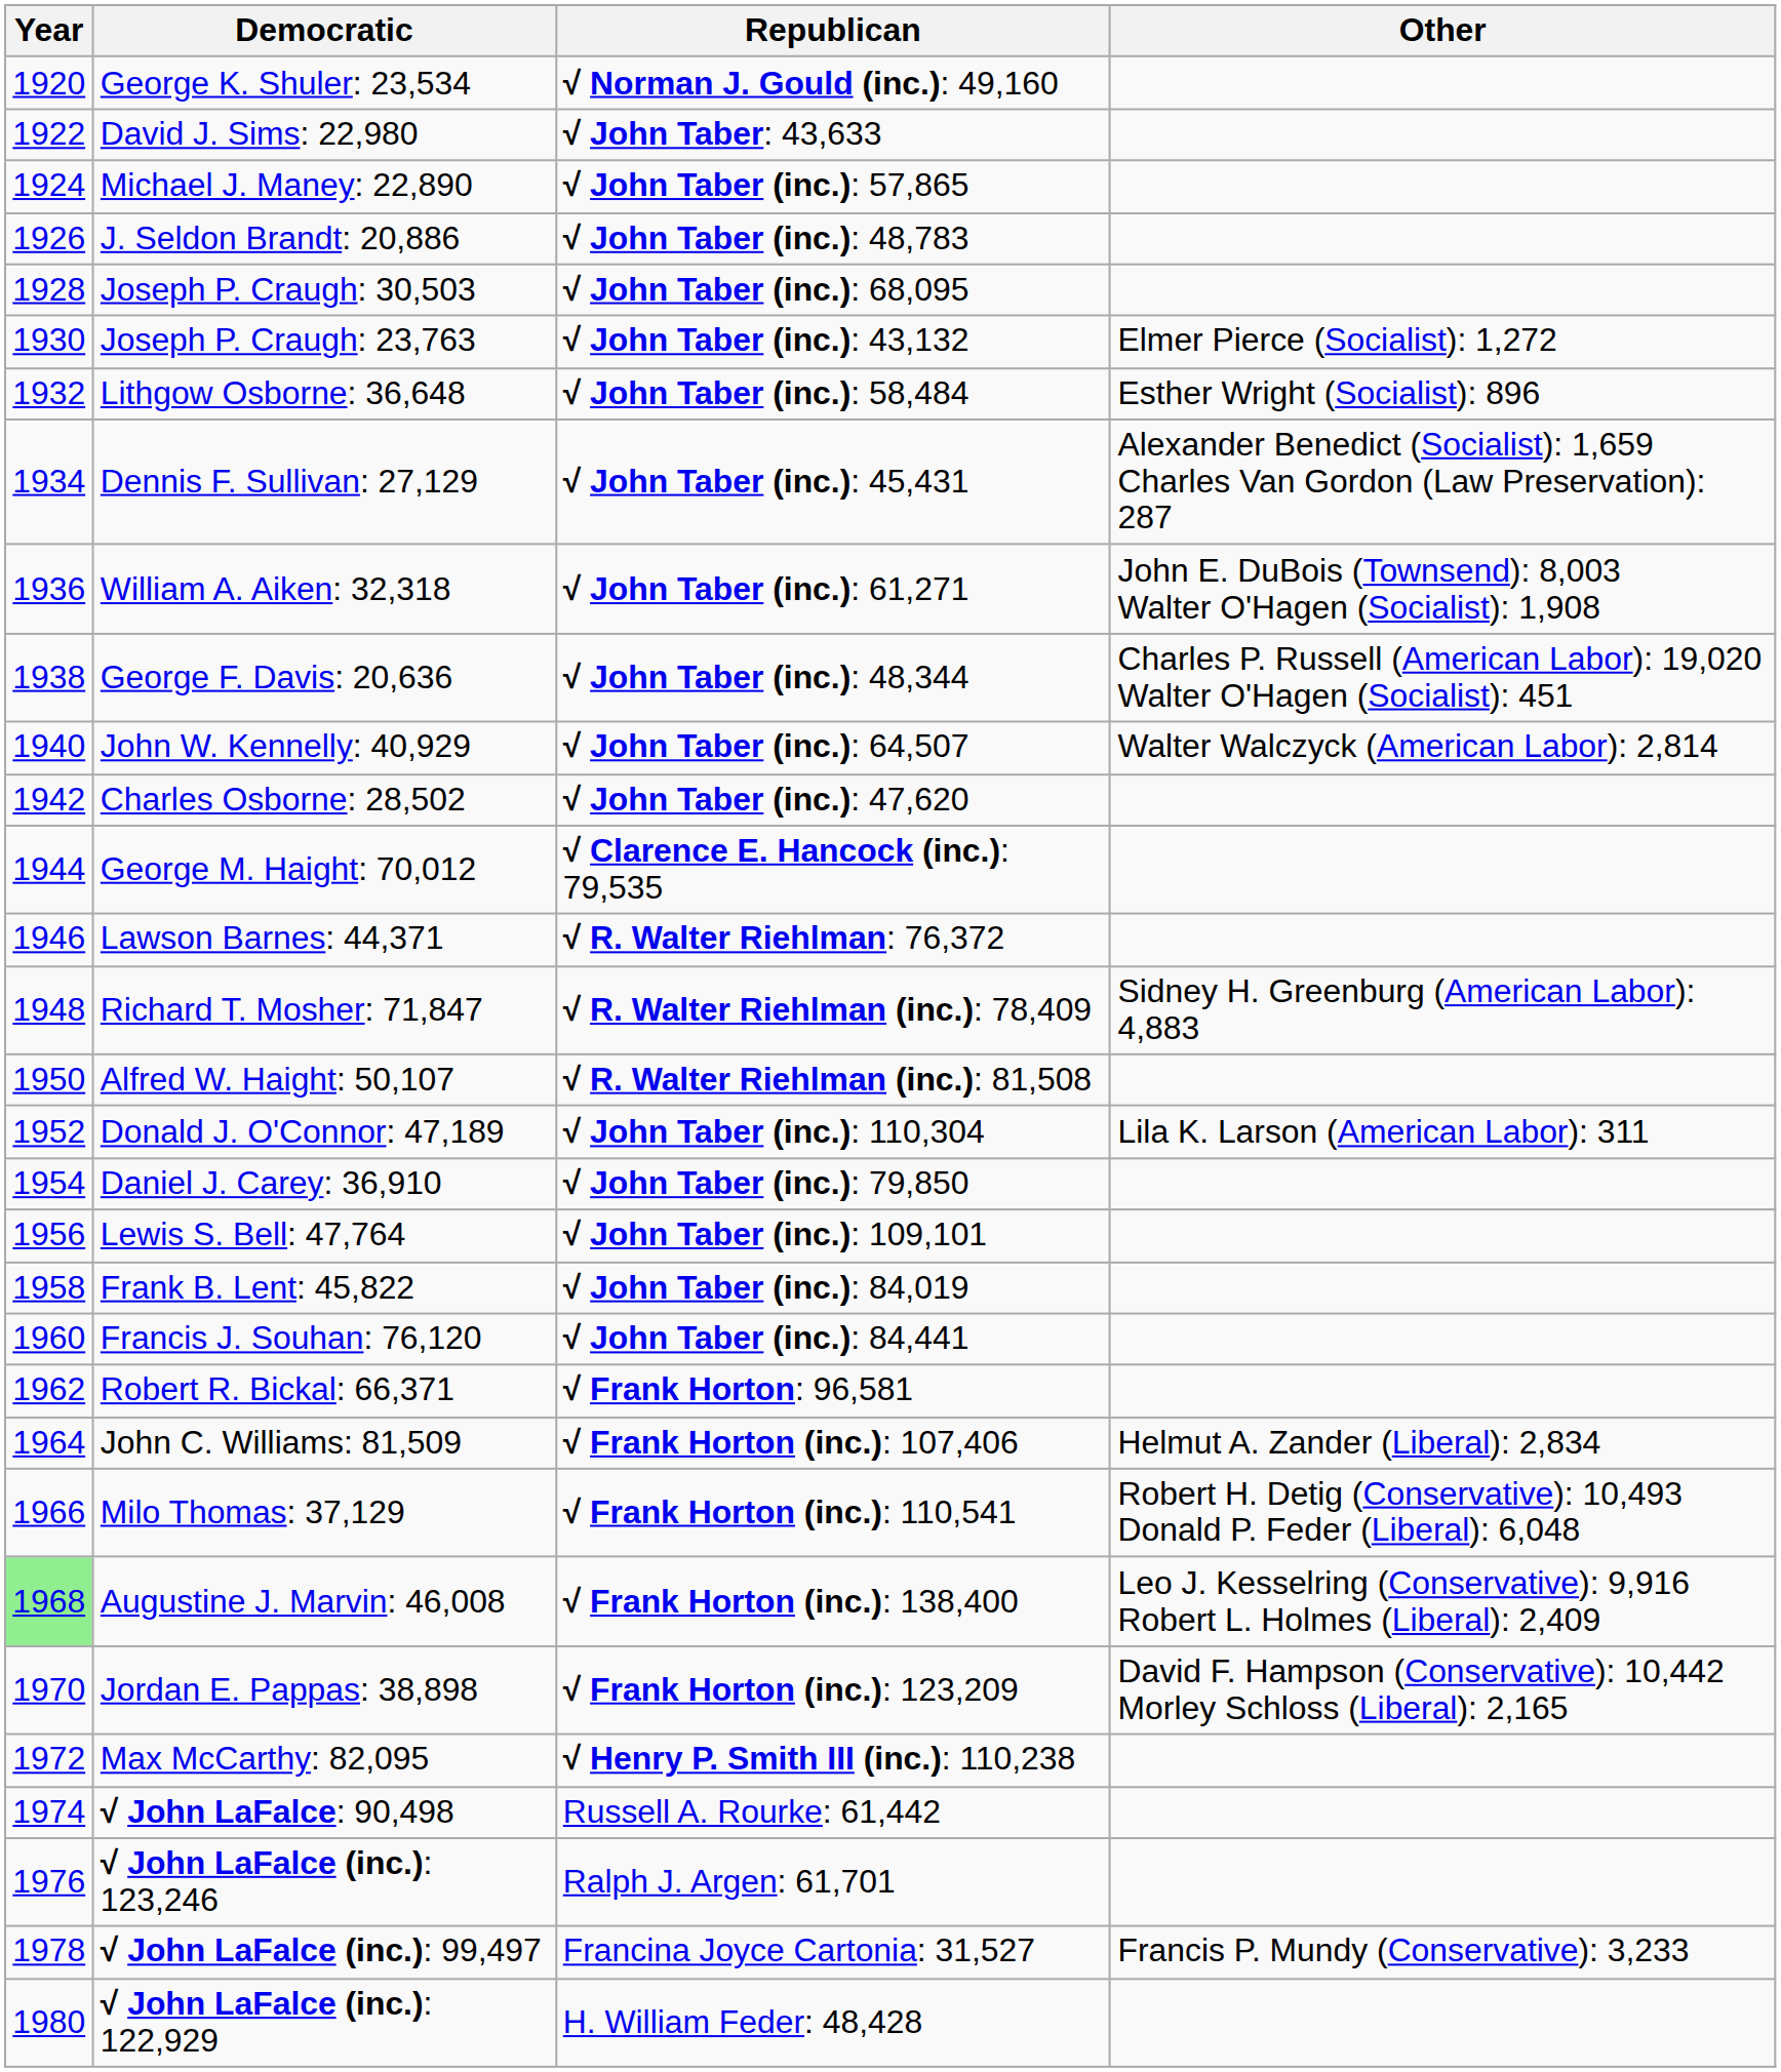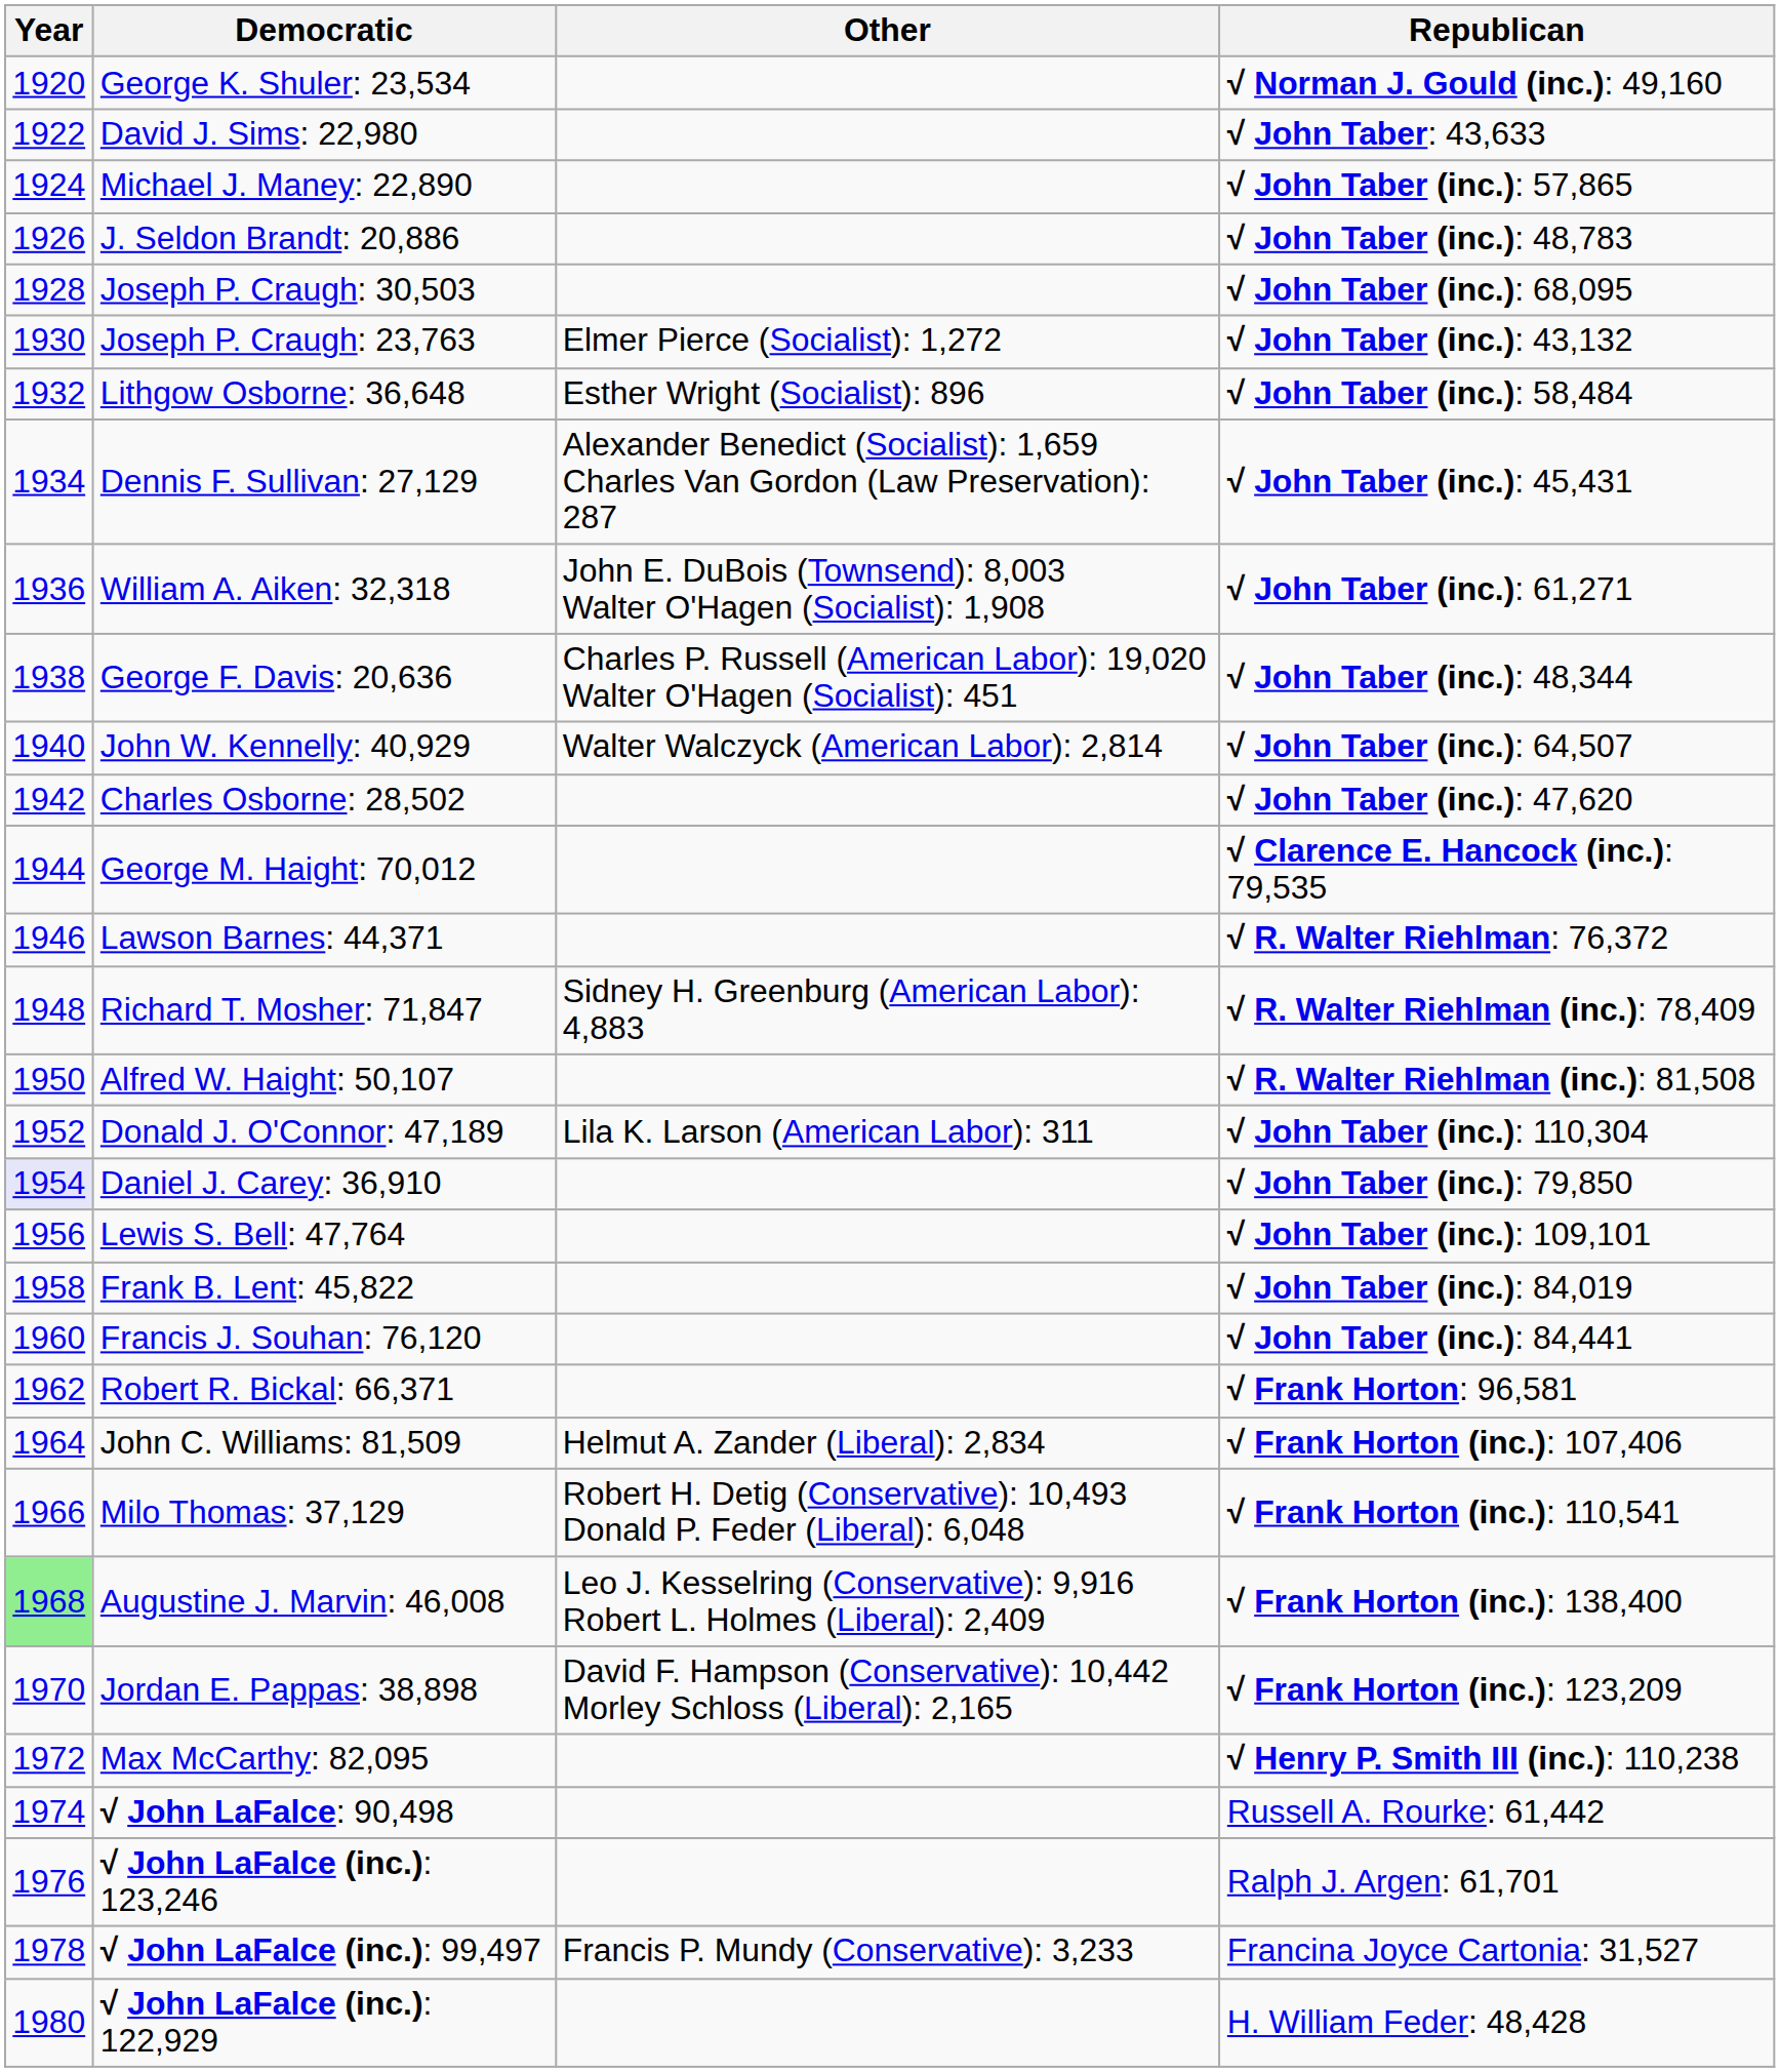columns swapped: Republican <-> Other
Daniel J. Carey: 36,910 | Year: no background -> lavender background
